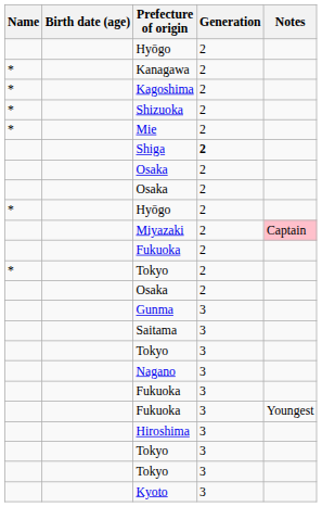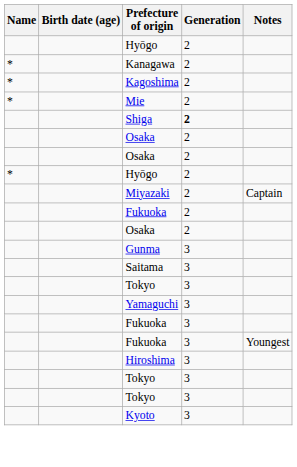- row: * | Shizuoka | 2
Miyazaki | Notes: pink background -> no background
- row: * | Tokyo | 2
- row: Nagano | 3
+ row: Yamaguchi | 3
